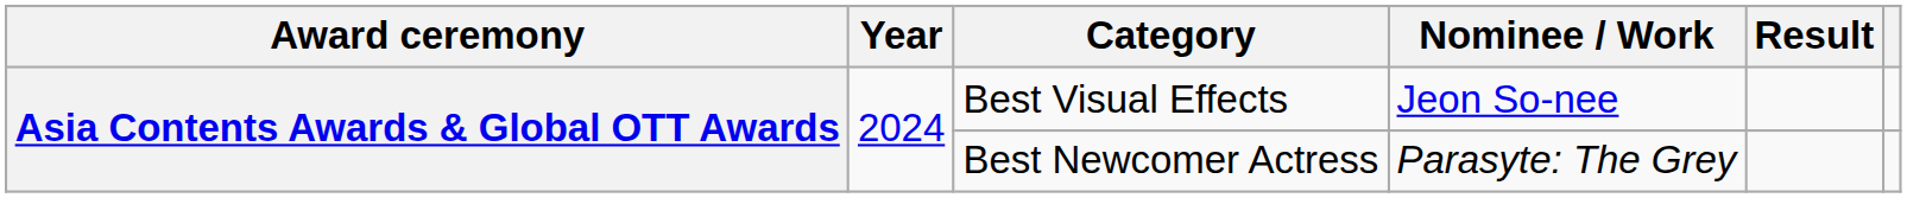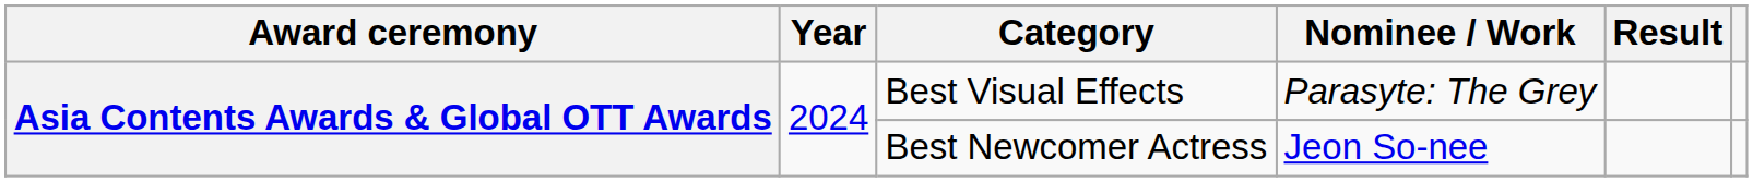Best Visual Effects | Nominee / Work: Jeon So-nee -> Parasyte: The Grey
Best Newcomer Actress | Nominee / Work: Parasyte: The Grey -> Jeon So-nee
